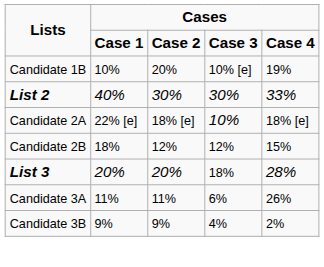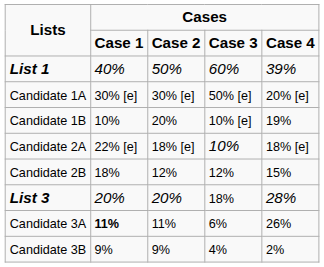+ row: List 1 | 40% | 50% | 60% | 39%
+ row: Candidate 1A | 30% [e] | 30% [e] | 50% [e] | 20% [e]
- row: List 2 | 40% | 30% | 30% | 33%
Candidate 3A | Cases / Case 1: normal -> bold
